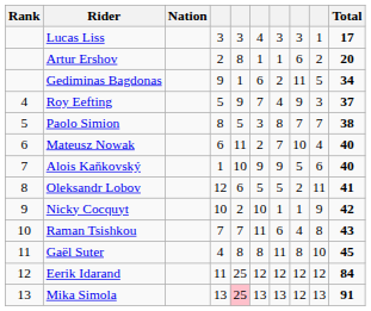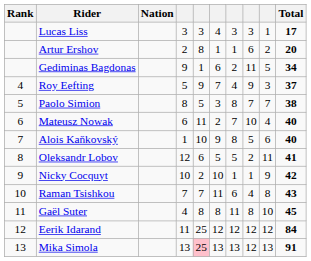Alois Kaňkovský | column 7: 9 -> 8
